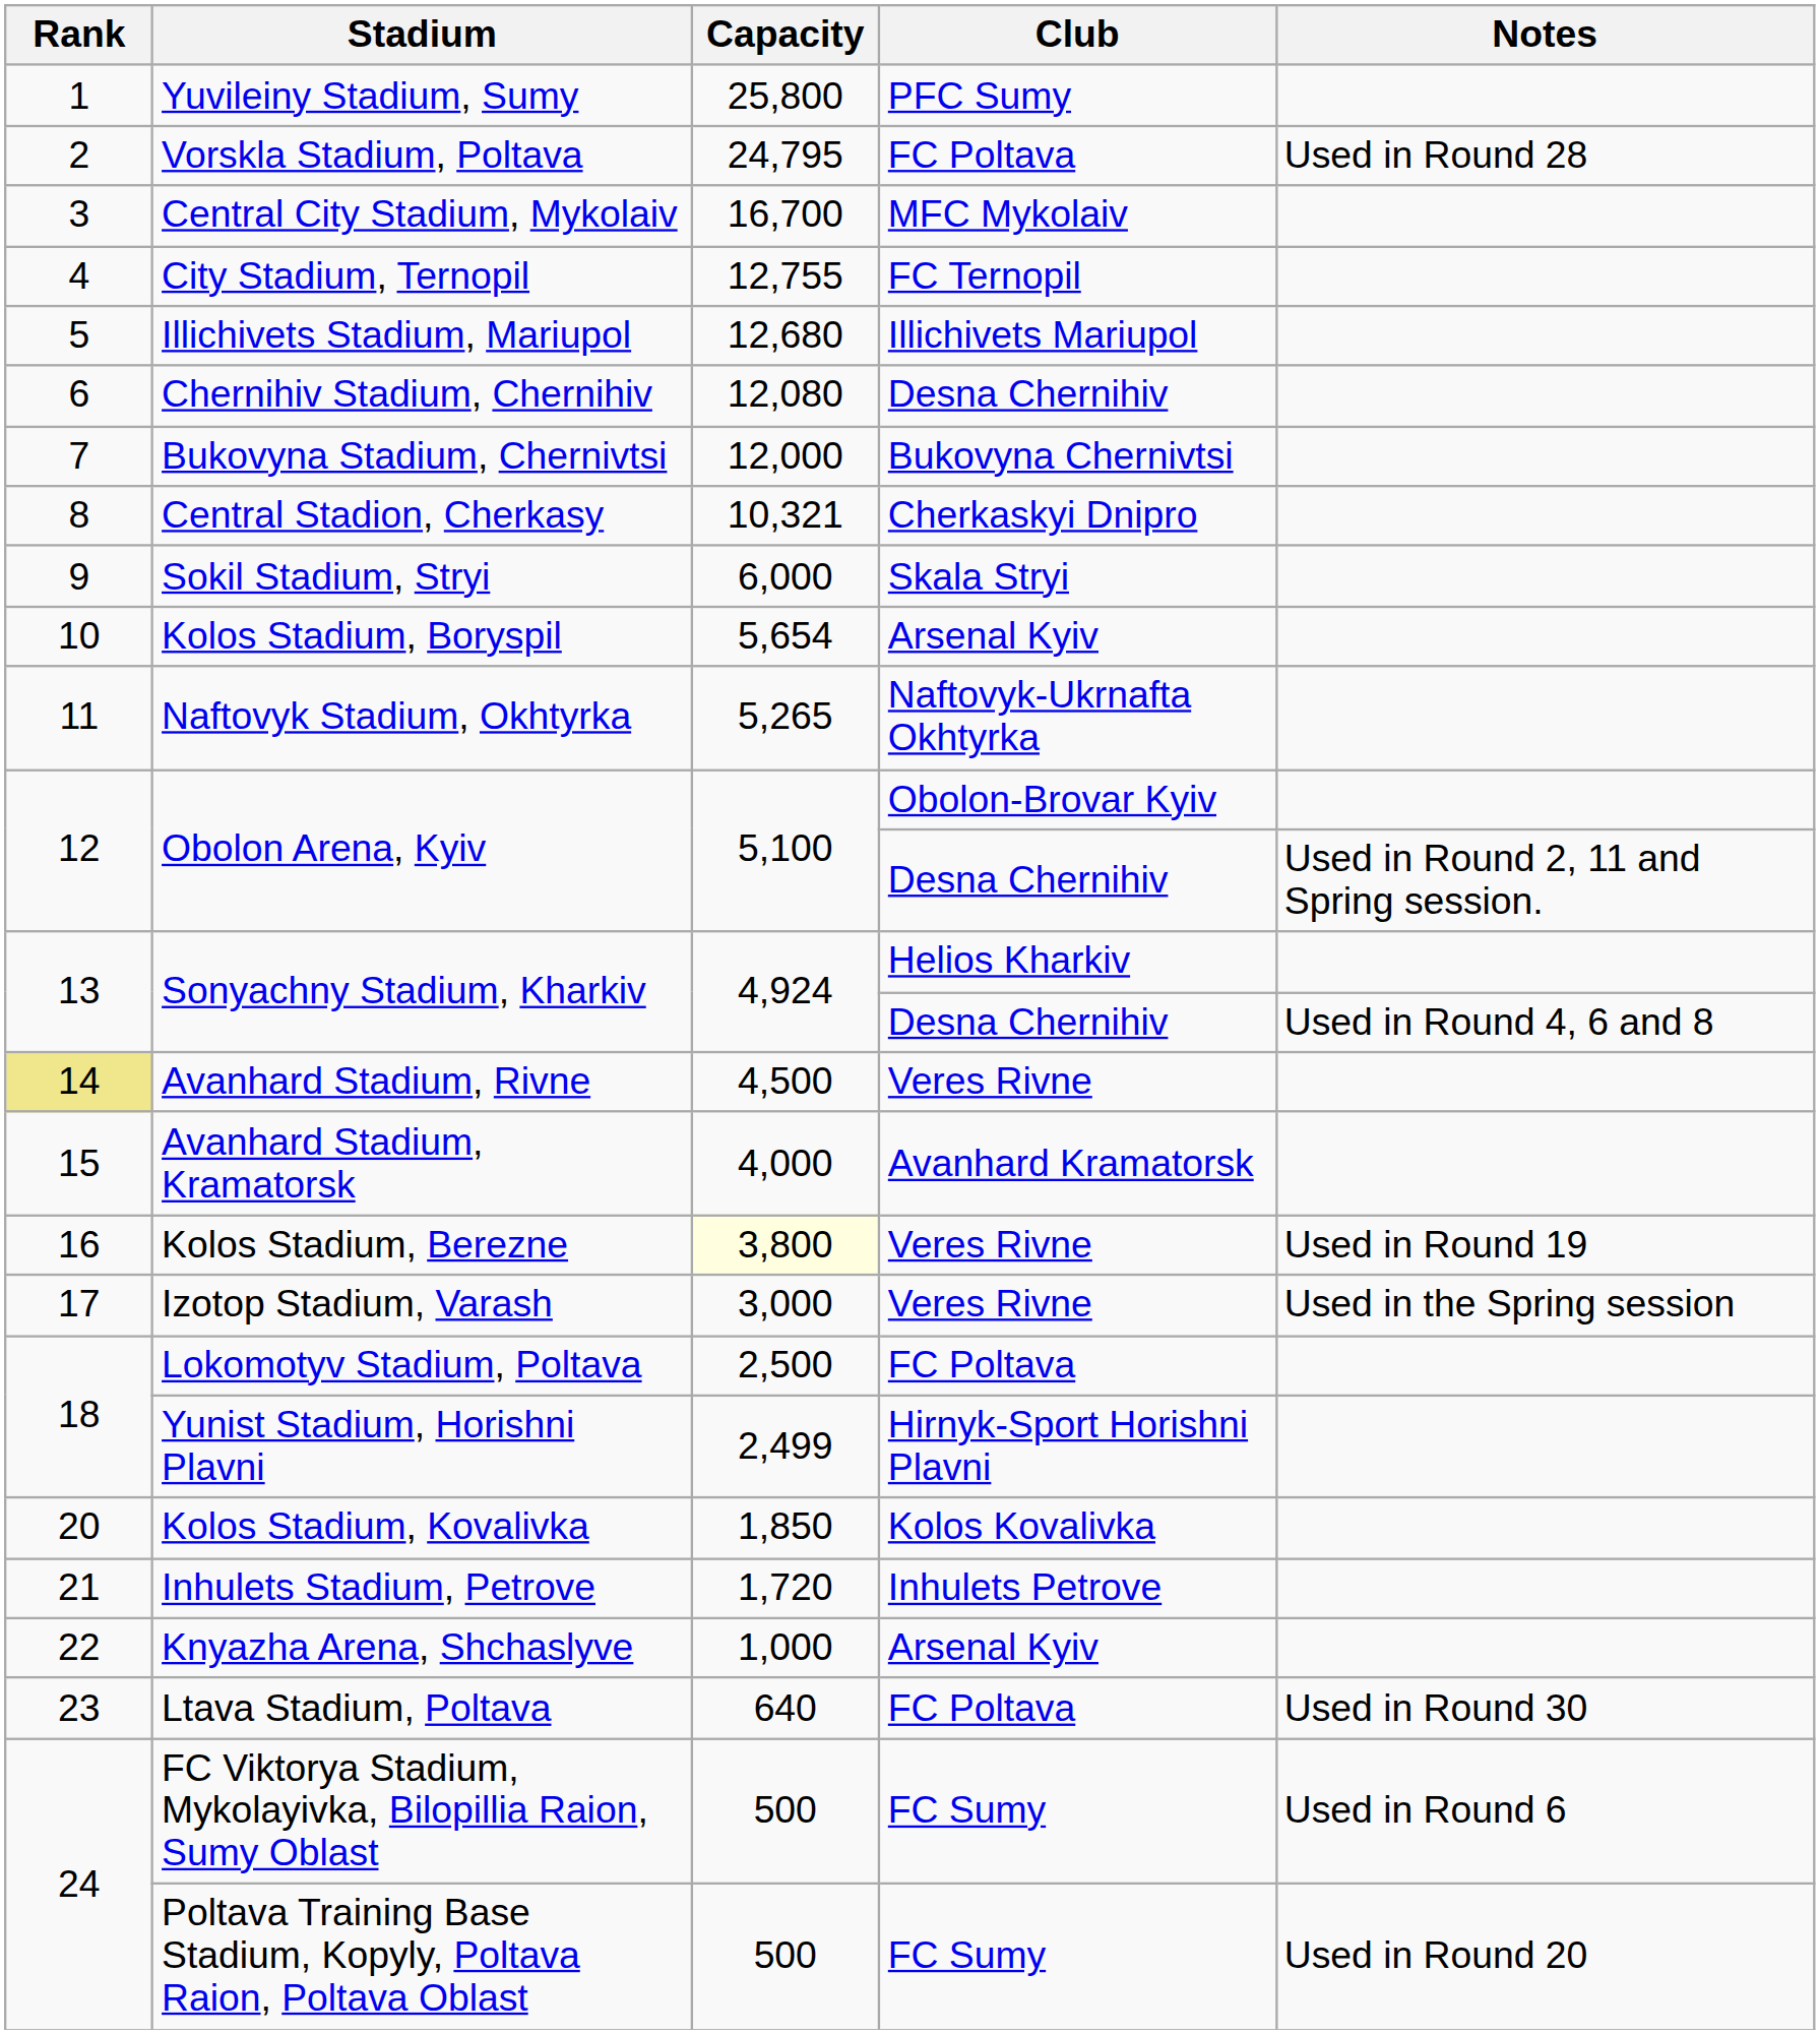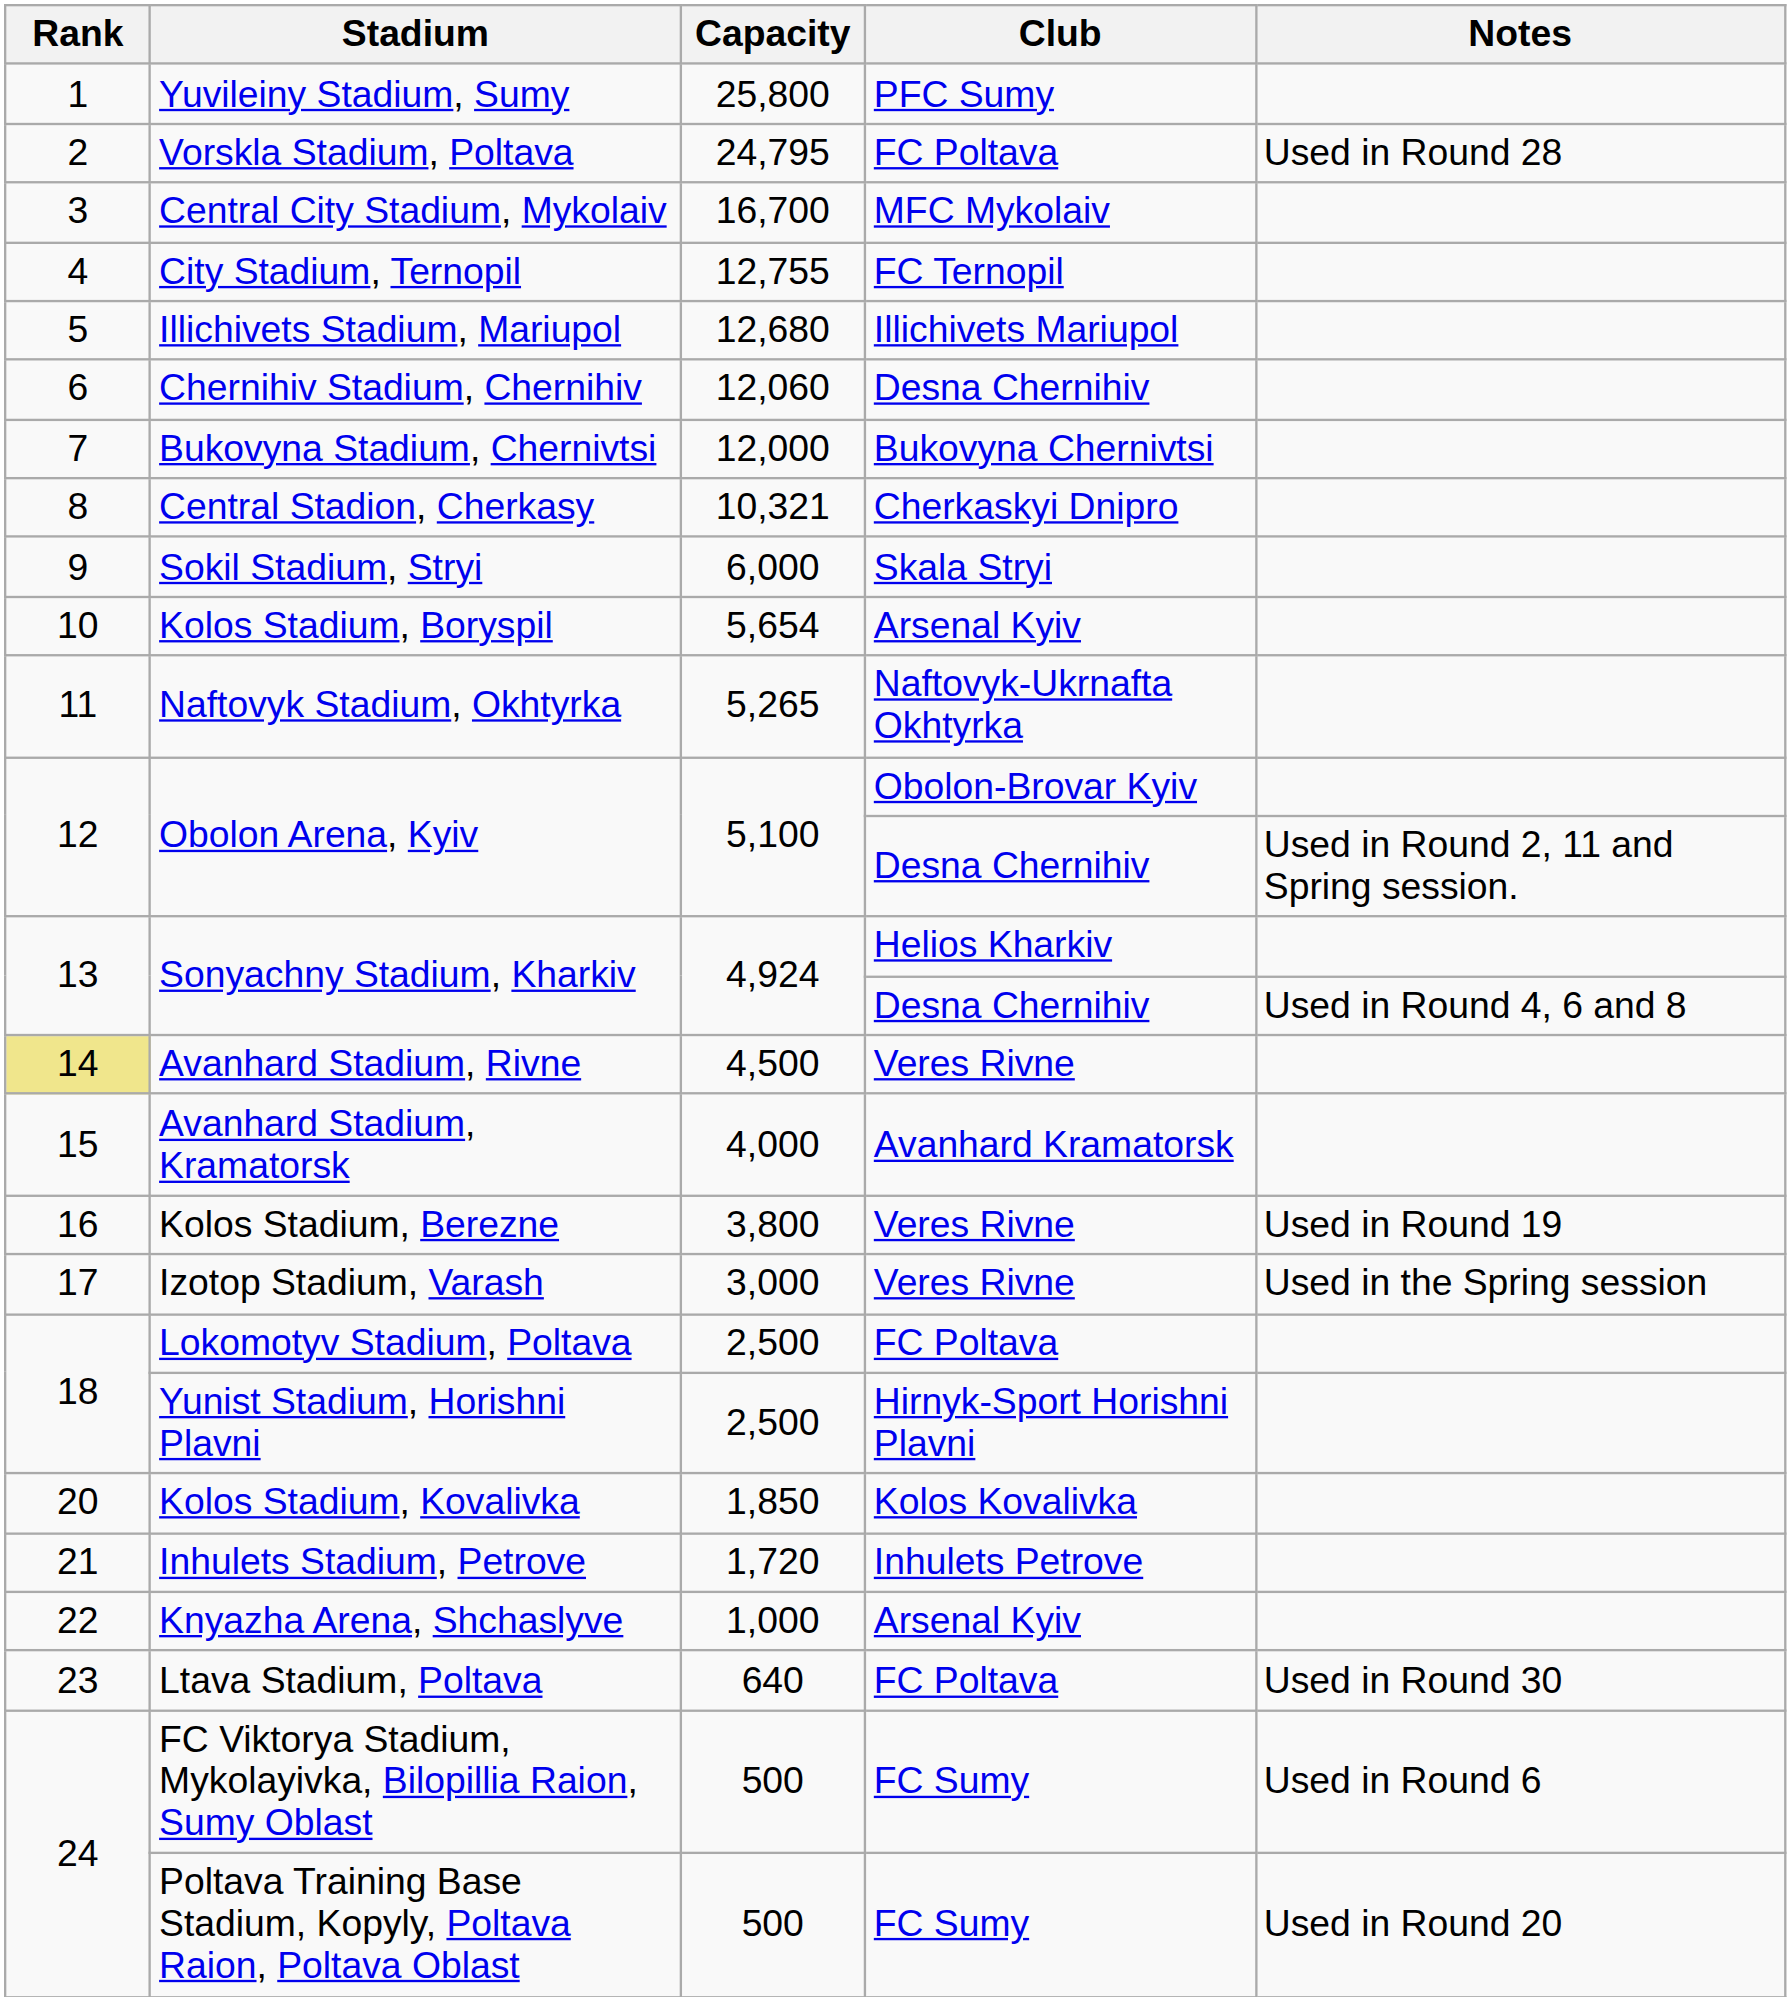Chernihiv Stadium, Chernihiv | Capacity: 12,080 -> 12,060
Kolos Stadium, Berezne | Capacity: lightyellow background -> no background
Yunist Stadium, Horishni Plavni | Capacity: 2,499 -> 2,500
